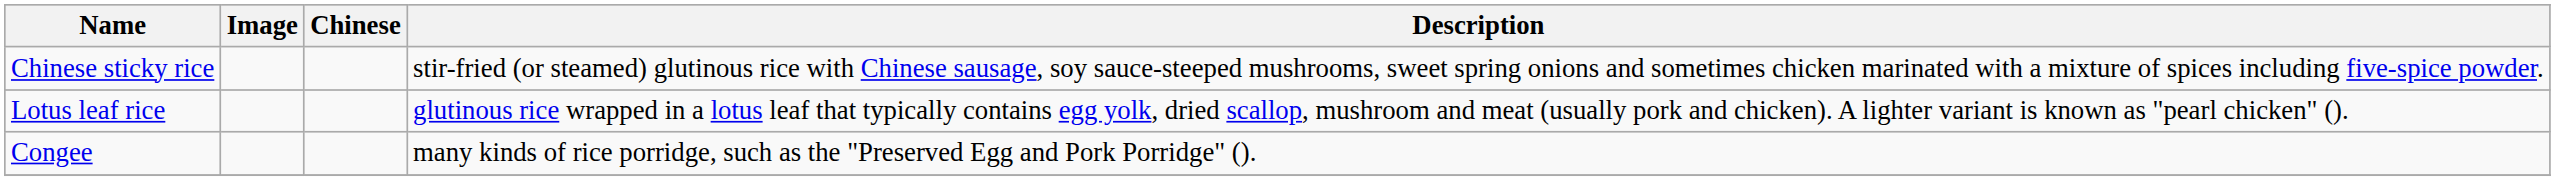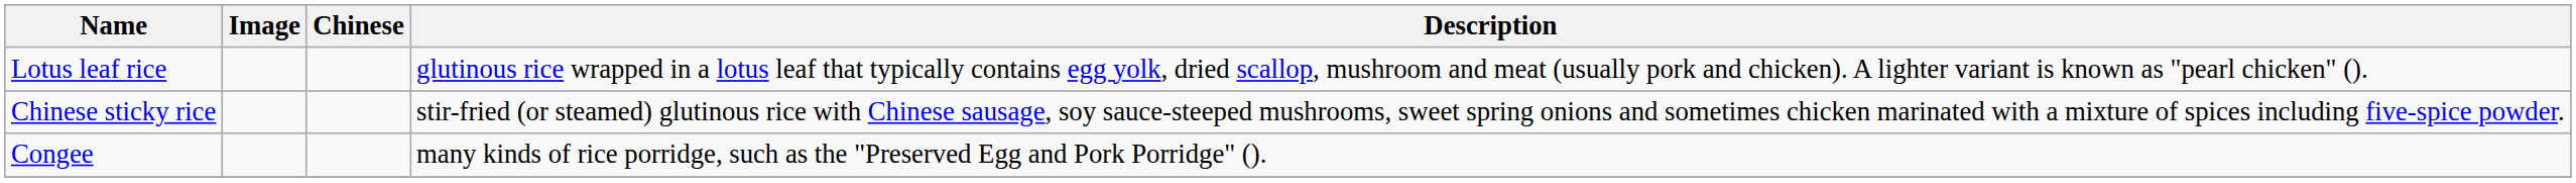rows swapped: Lotus leaf rice <-> Chinese sticky rice
